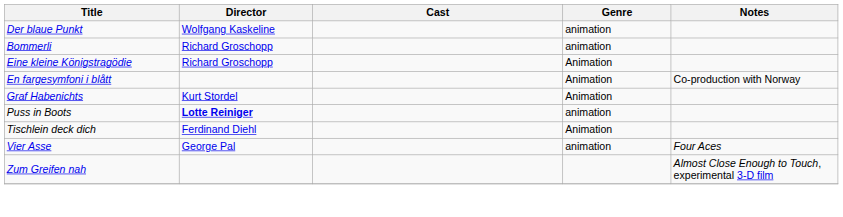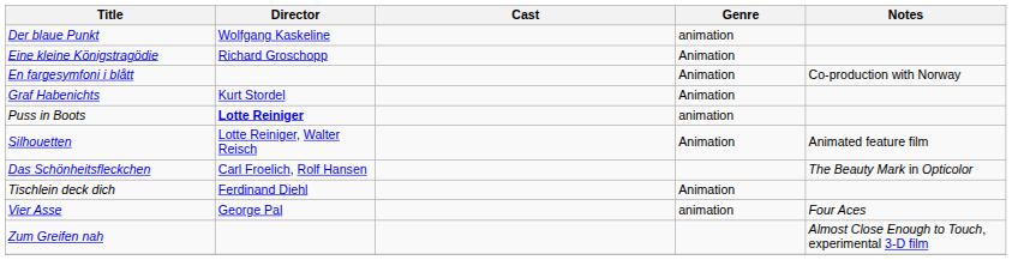- row: Bommerli | Richard Groschopp | animation
+ row: Silhouetten | Lotte Reiniger, Walter Reisch | Animation | Animated feature film
+ row: Das Schönheitsfleckchen | Carl Froelich, Rolf Hansen | The Beauty Mark in Opticolor
